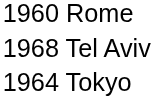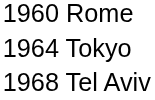rows swapped: 1964 Tokyo <-> 1968 Tel Aviv
